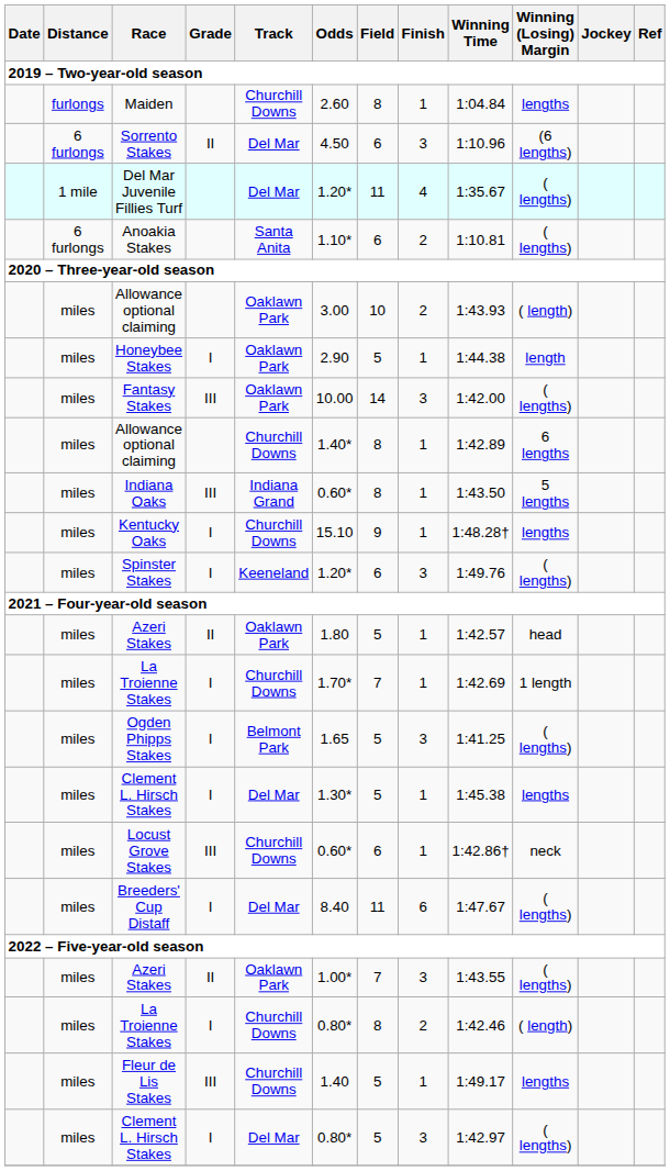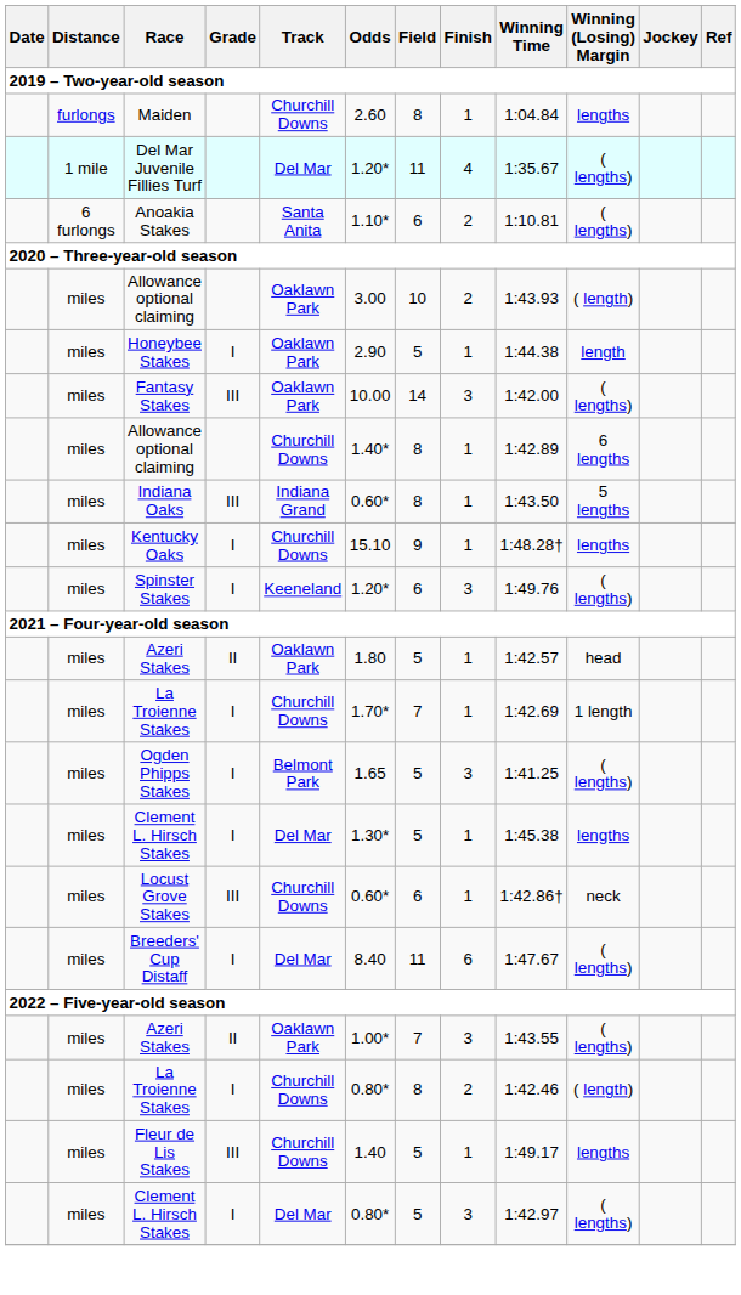- row: 6 furlongs | Sorrento Stakes | II | Del Mar | 4.50 | 6 | 3 | 1:10.96 | (6 lengths)
